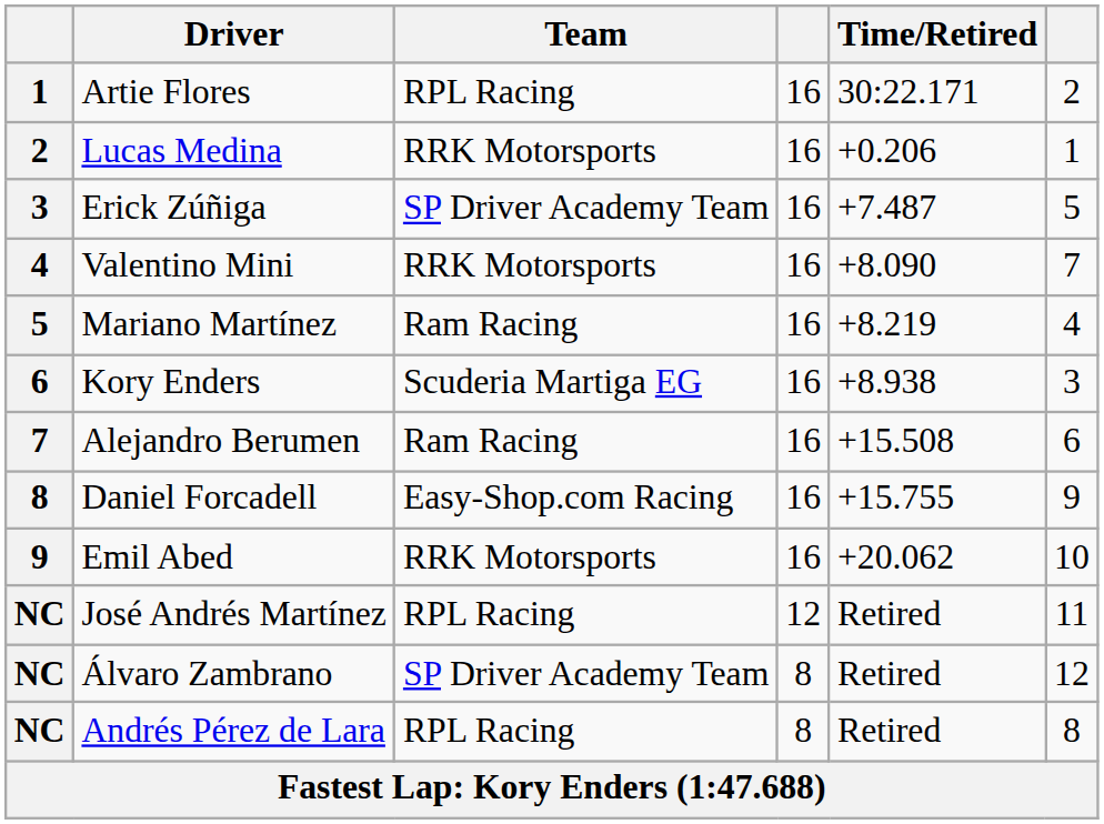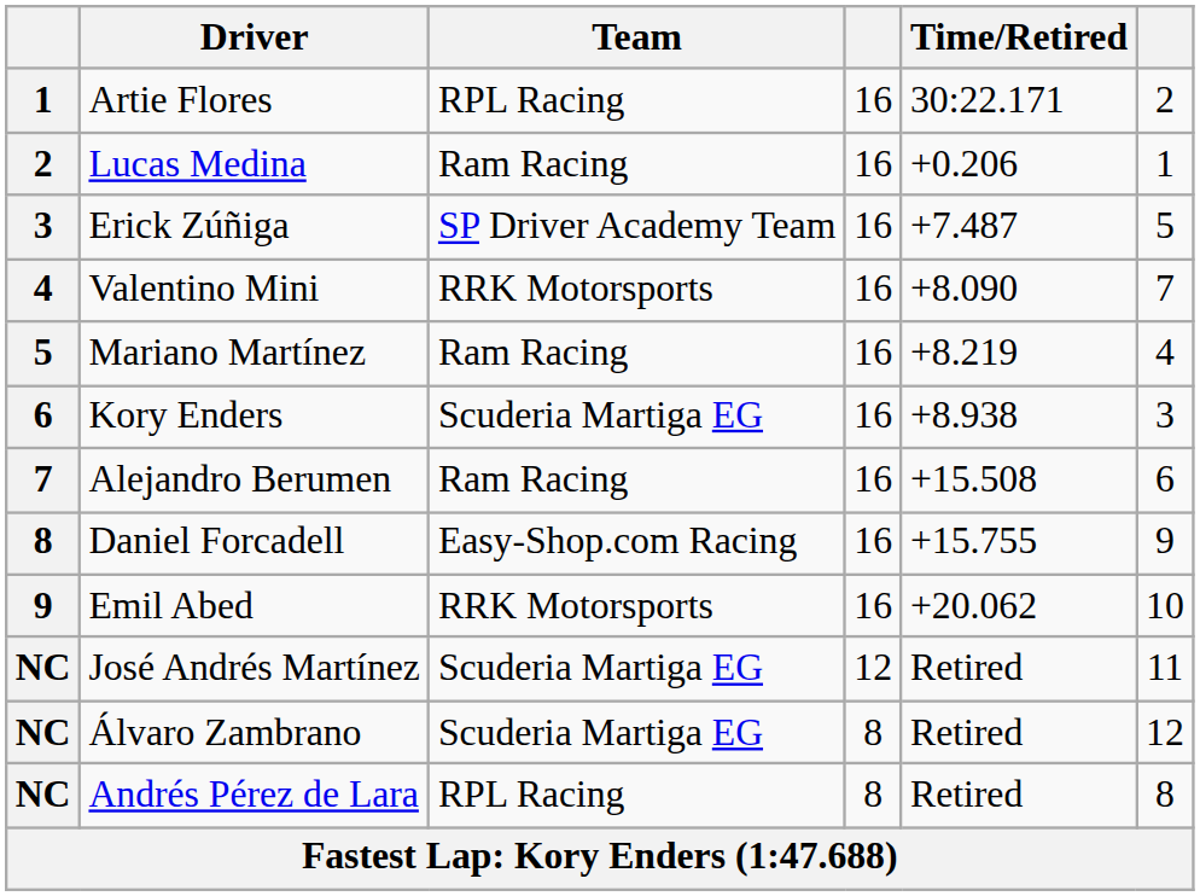Lucas Medina | Team: RRK Motorsports -> Ram Racing
José Andrés Martínez | Team: RPL Racing -> Scuderia Martiga EG
Álvaro Zambrano | Team: SP Driver Academy Team -> Scuderia Martiga EG
